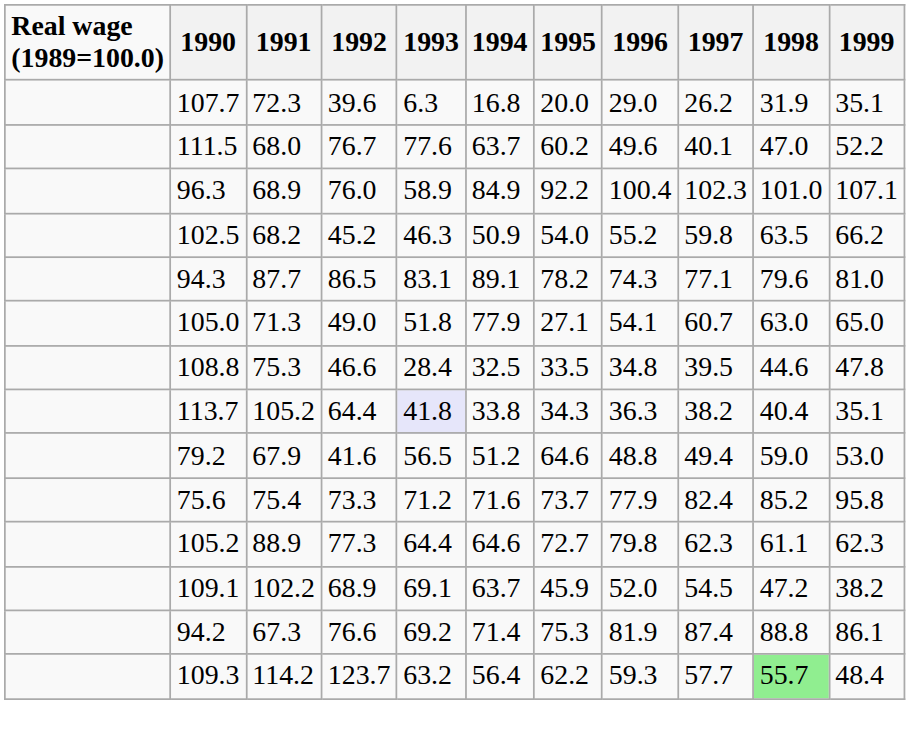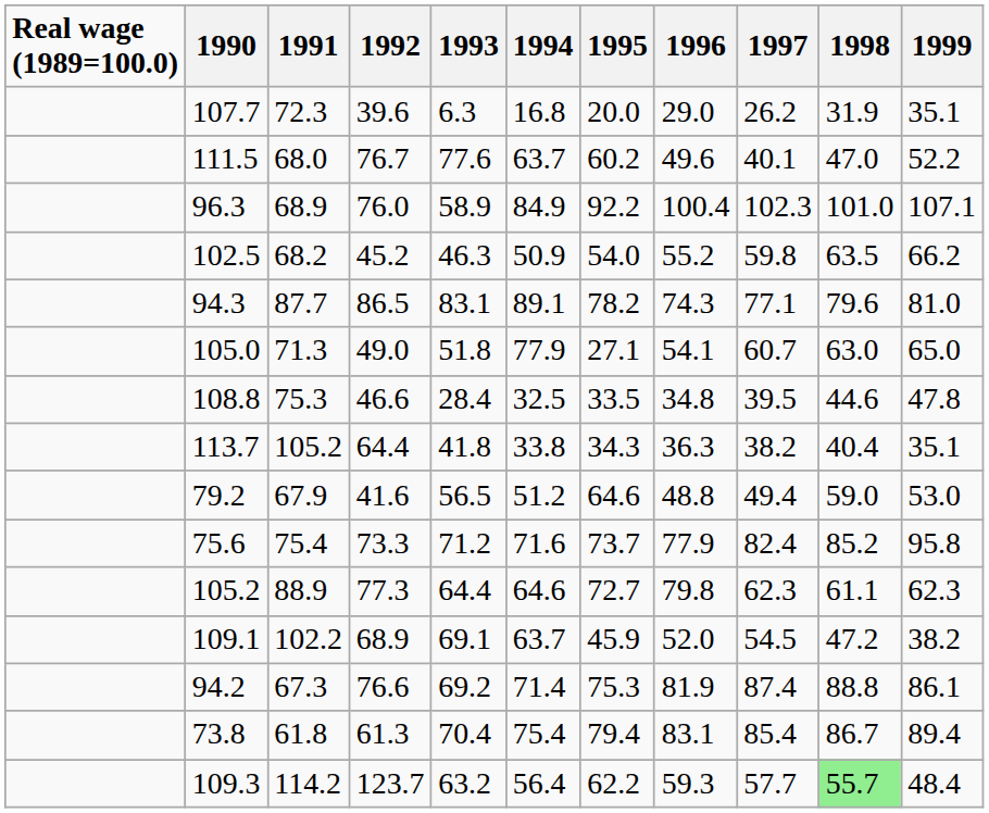113.7 | 1993: lavender background -> no background
+ row: 73.8 | 61.8 | 61.3 | 70.4 | 75.4 | 79.4 | 83.1 | 85.4 | 86.7 | 89.4
